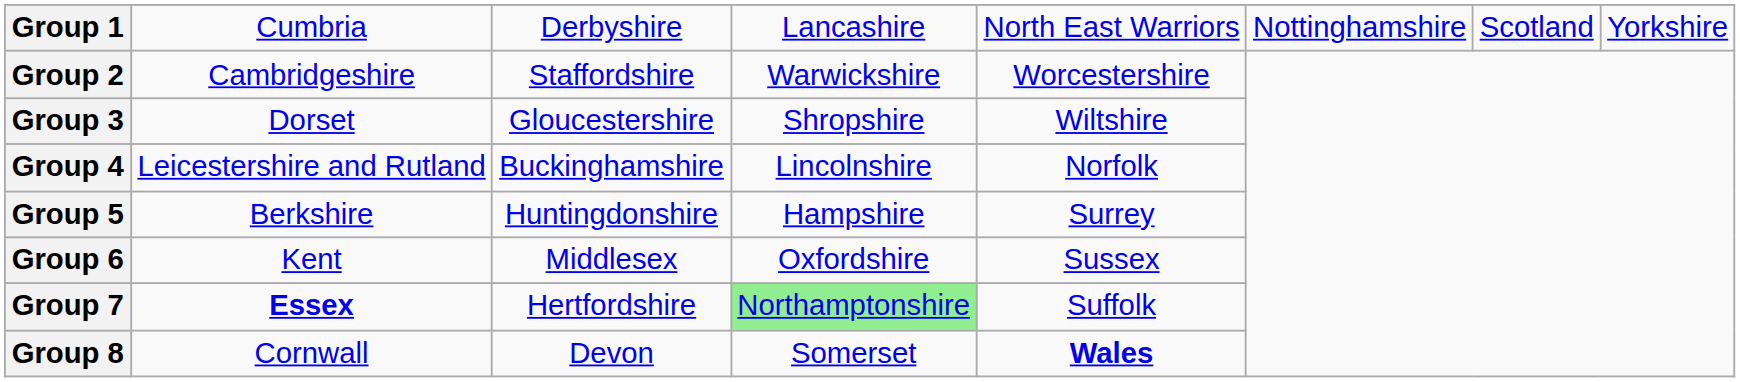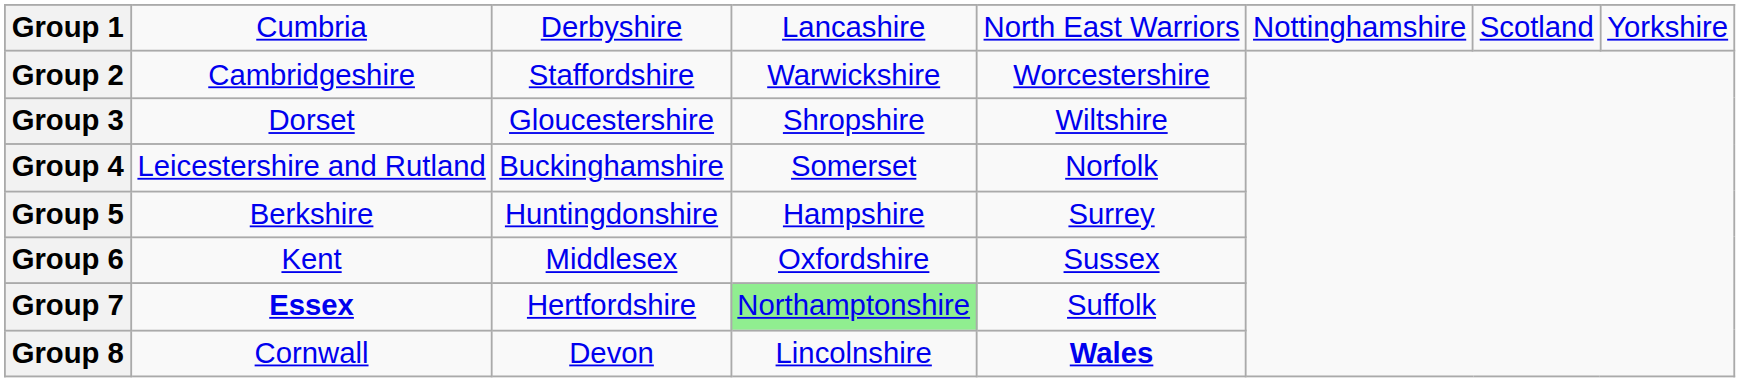Group 4 | column 4: Lincolnshire -> Somerset
Group 8 | column 4: Somerset -> Lincolnshire
